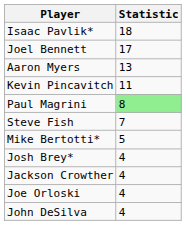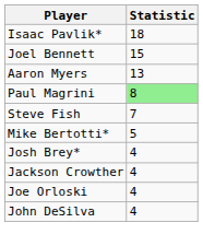Joel Bennett | Statistic: 17 -> 15
- row: Kevin Pincavitch | 11
